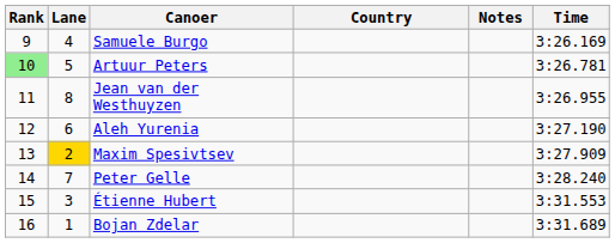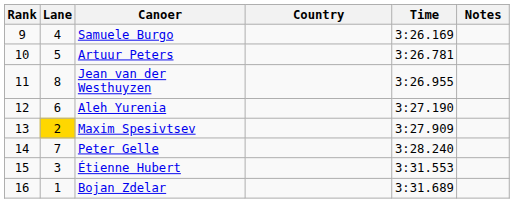columns swapped: Time <-> Notes
Artuur Peters | Rank: lightgreen background -> no background
